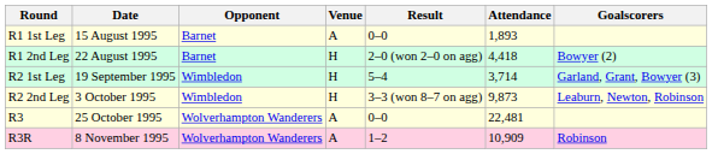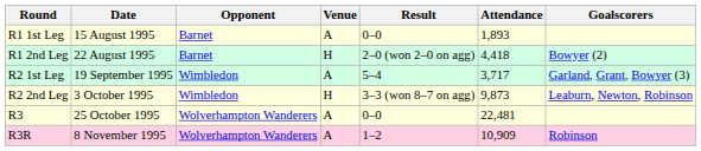R2 1st Leg | Venue: H -> A
R2 1st Leg | Attendance: 3,714 -> 3,717
